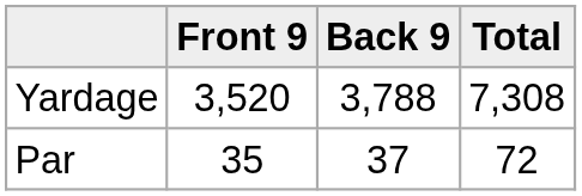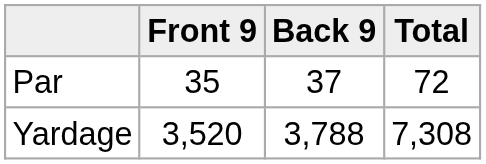rows swapped: Yardage <-> Par
